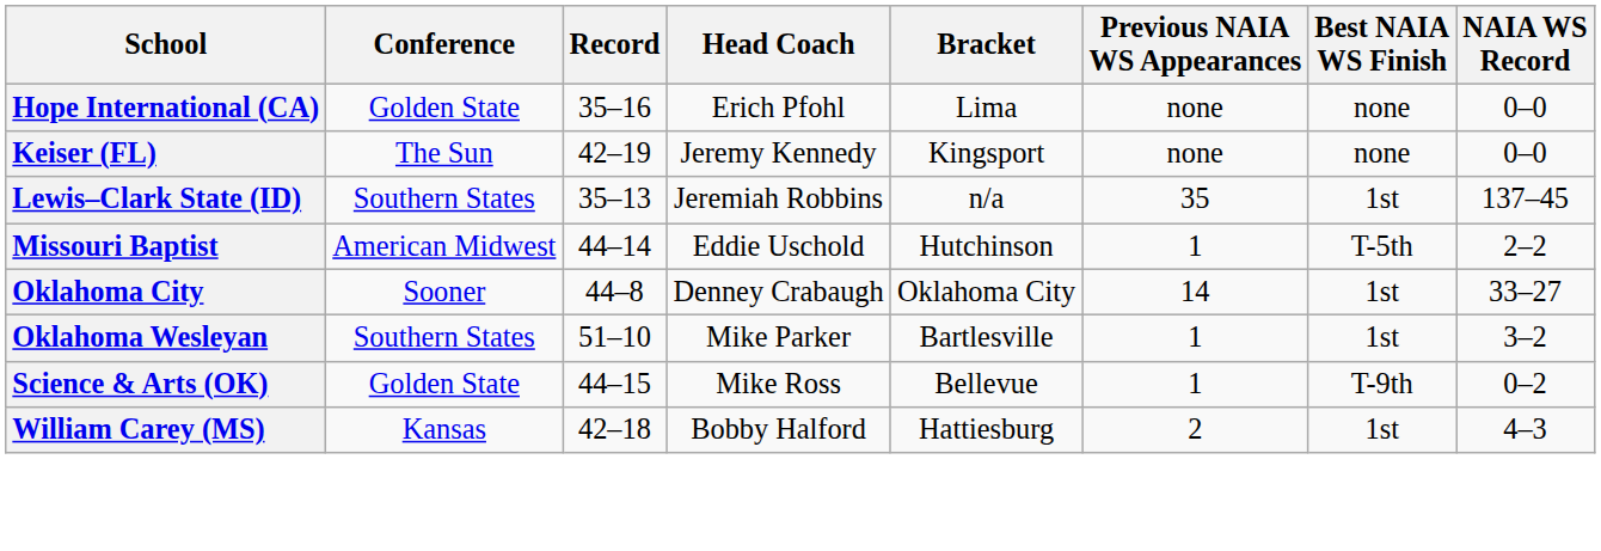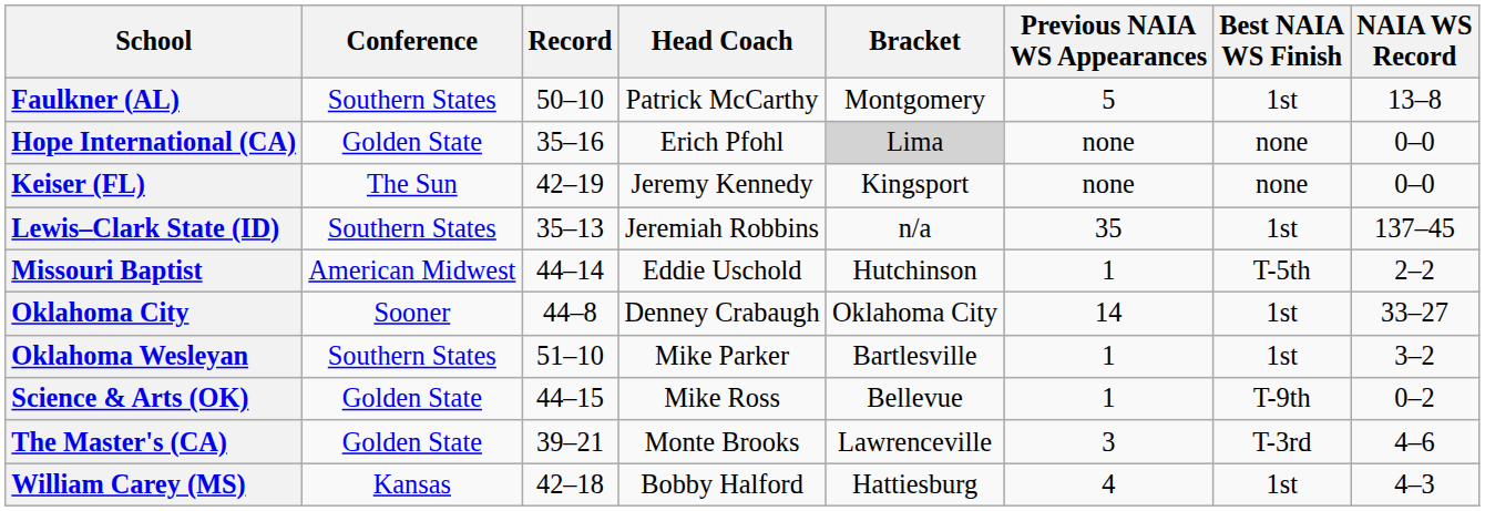+ row: Faulkner (AL) | Southern States | 50–10 | Patrick McCarthy | Montgomery | 5 | 1st | 13–8
Hope International (CA) | Bracket: no background -> lightgrey background
+ row: The Master's (CA) | Golden State | 39–21 | Monte Brooks | Lawrenceville | 3 | T-3rd | 4–6
William Carey (MS) | Previous NAIA WS Appearances: 2 -> 4
